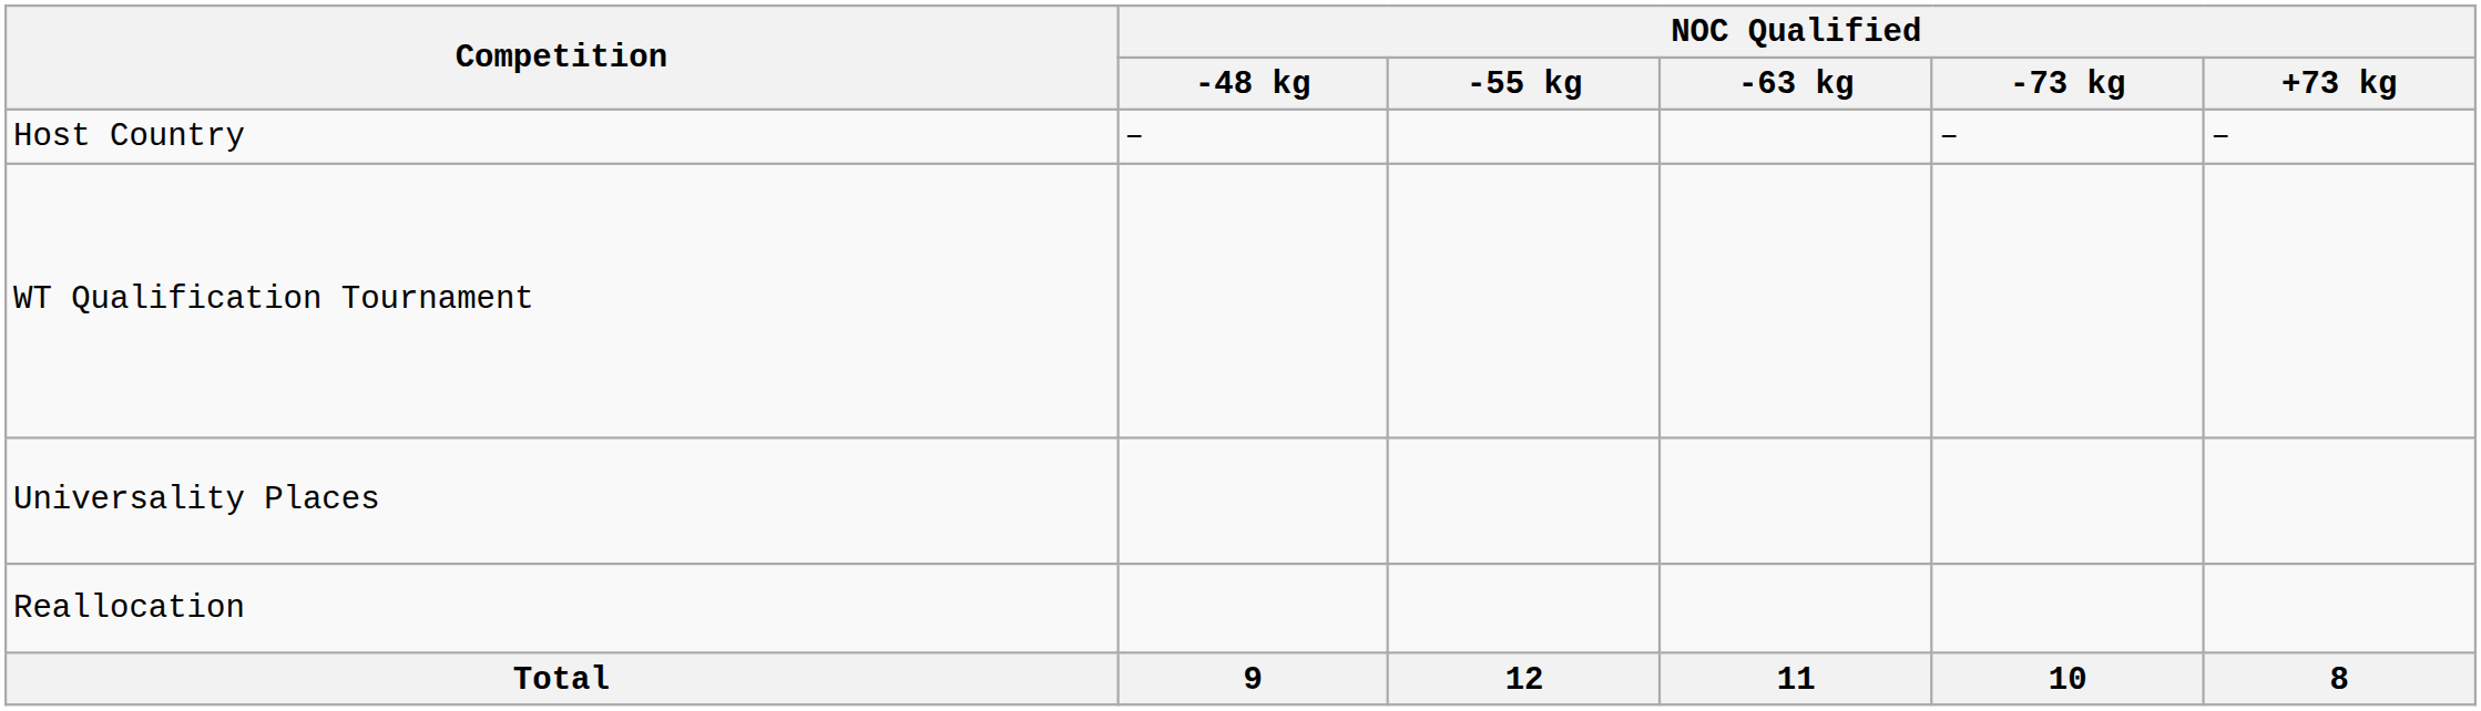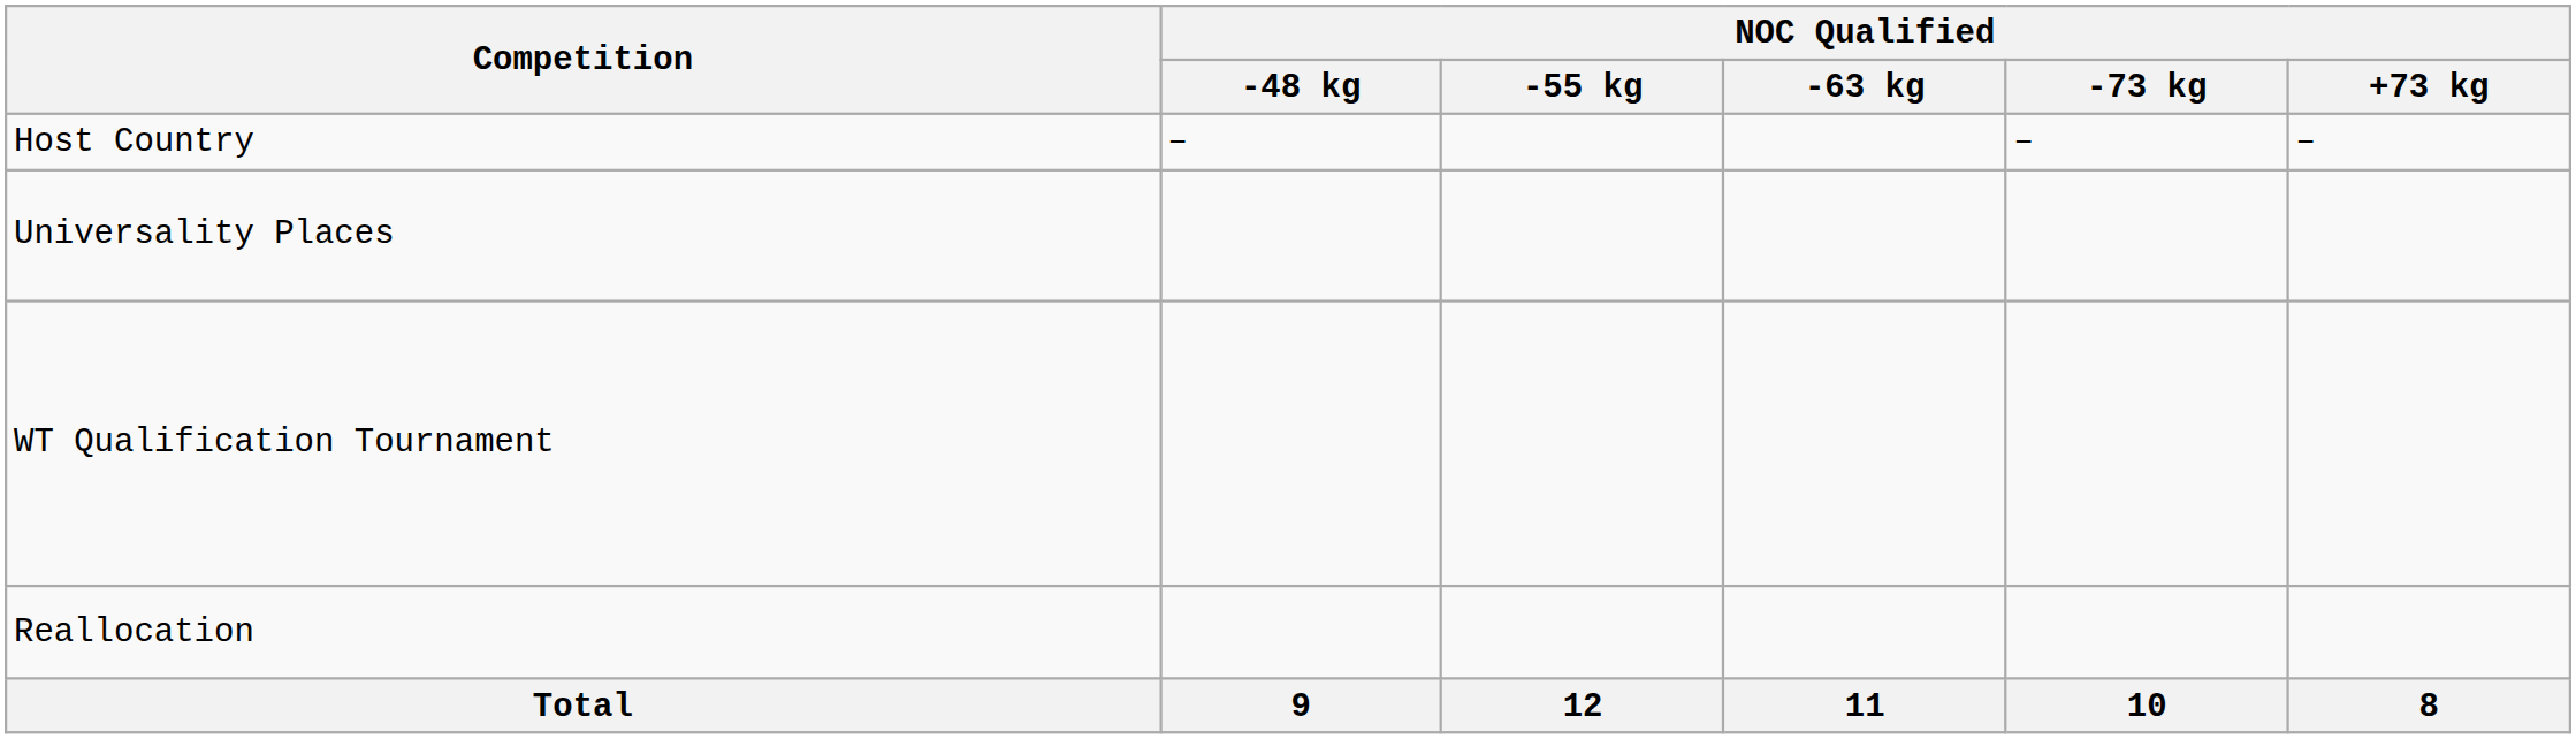rows swapped: WT Qualification Tournament <-> Universality Places
